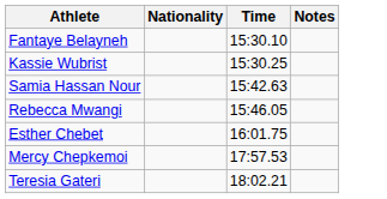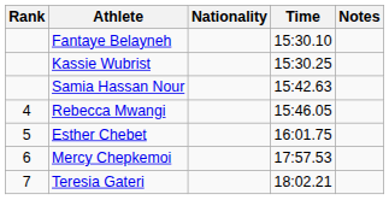+ column: Rank | 4 | 5 | 6 | 7
